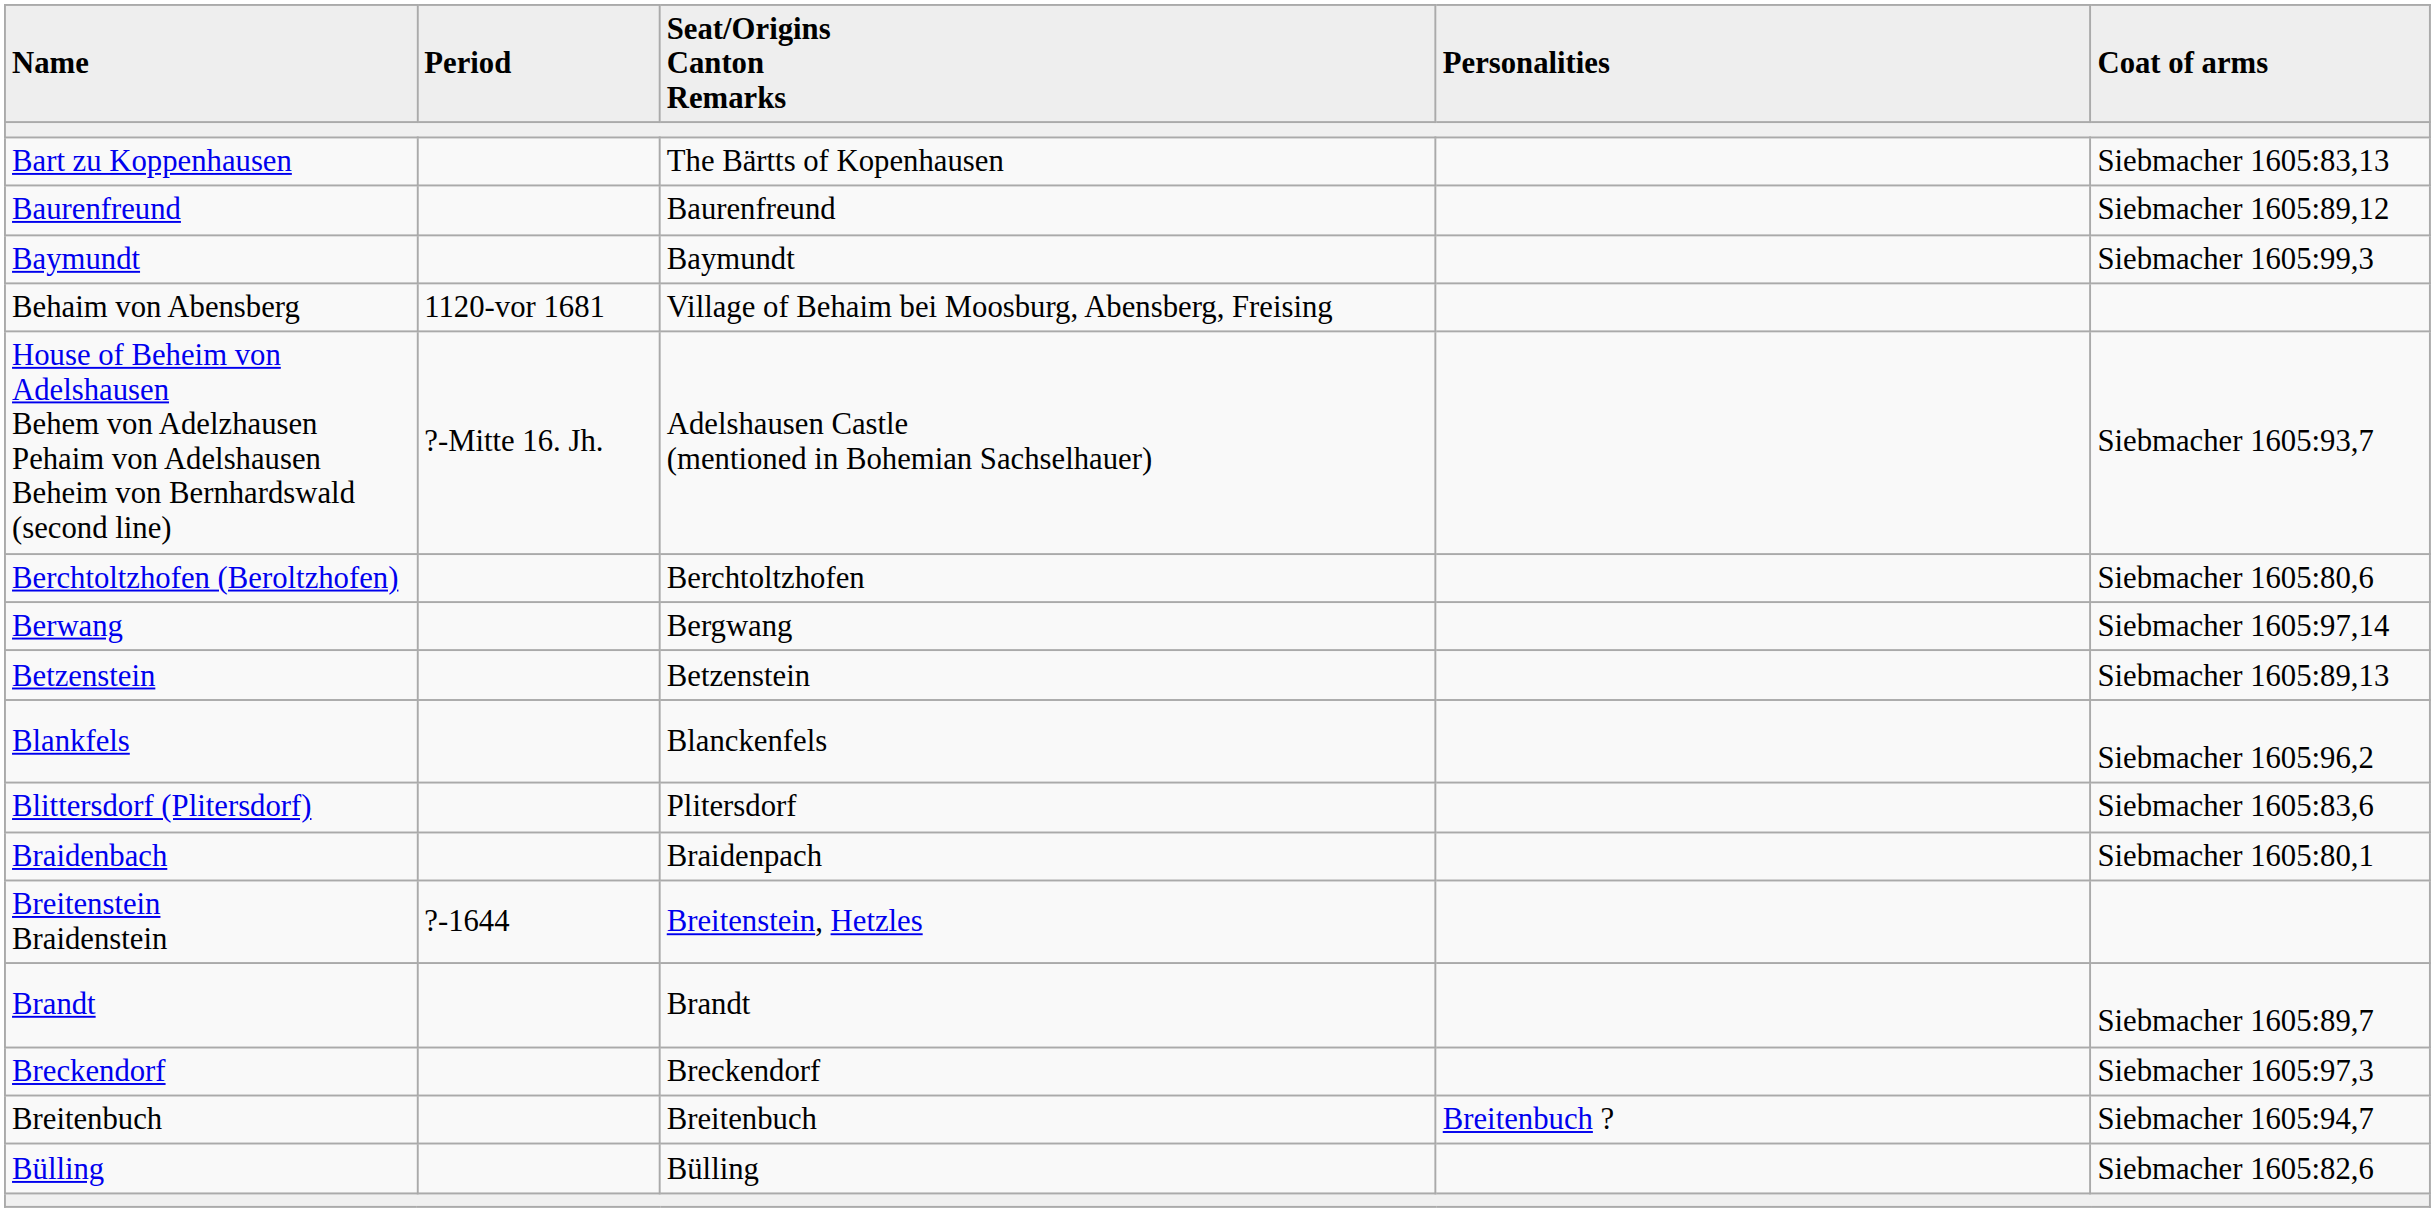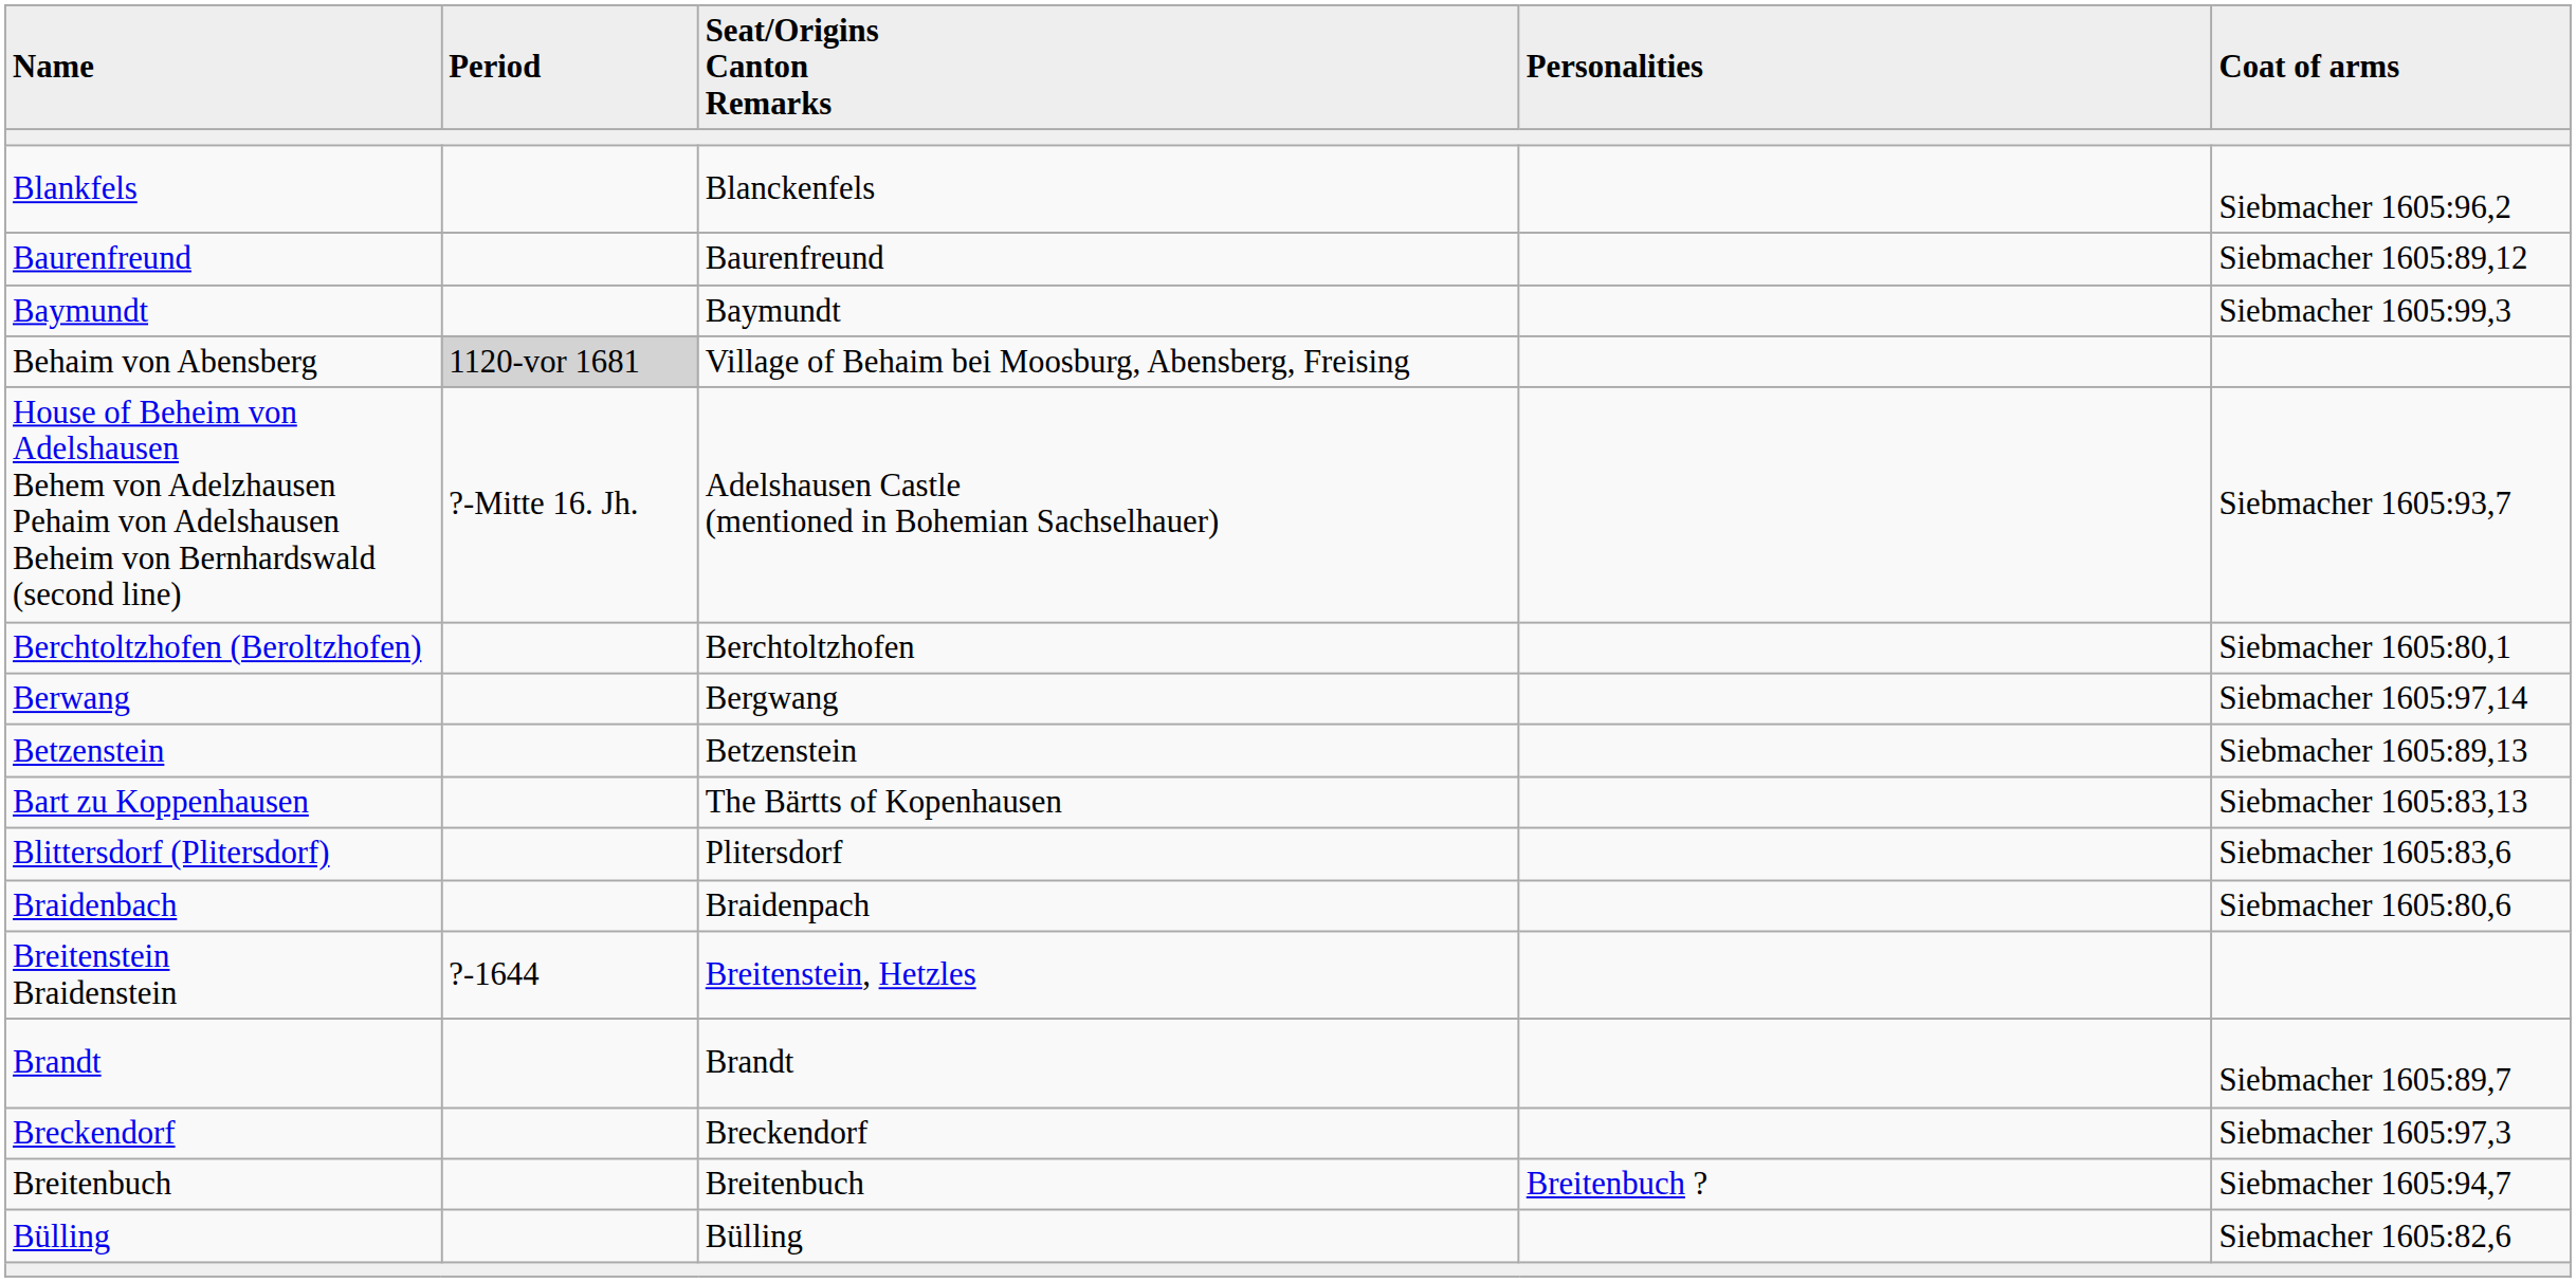rows swapped: Bart zu Koppenhausen <-> Blankfels
Behaim von Abensberg | Period: no background -> lightgrey background
Berchtoltzhofen (Beroltzhofen) | Coat of arms: Siebmacher 1605:80,6 -> Siebmacher 1605:80,1
Braidenbach | Coat of arms: Siebmacher 1605:80,1 -> Siebmacher 1605:80,6
